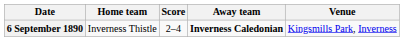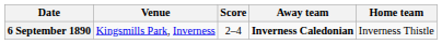columns swapped: Home team <-> Venue
